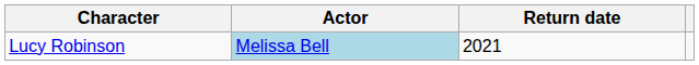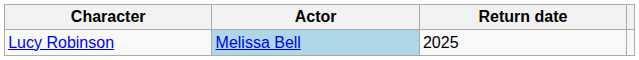Lucy Robinson | Return date: 2021 -> 2025
